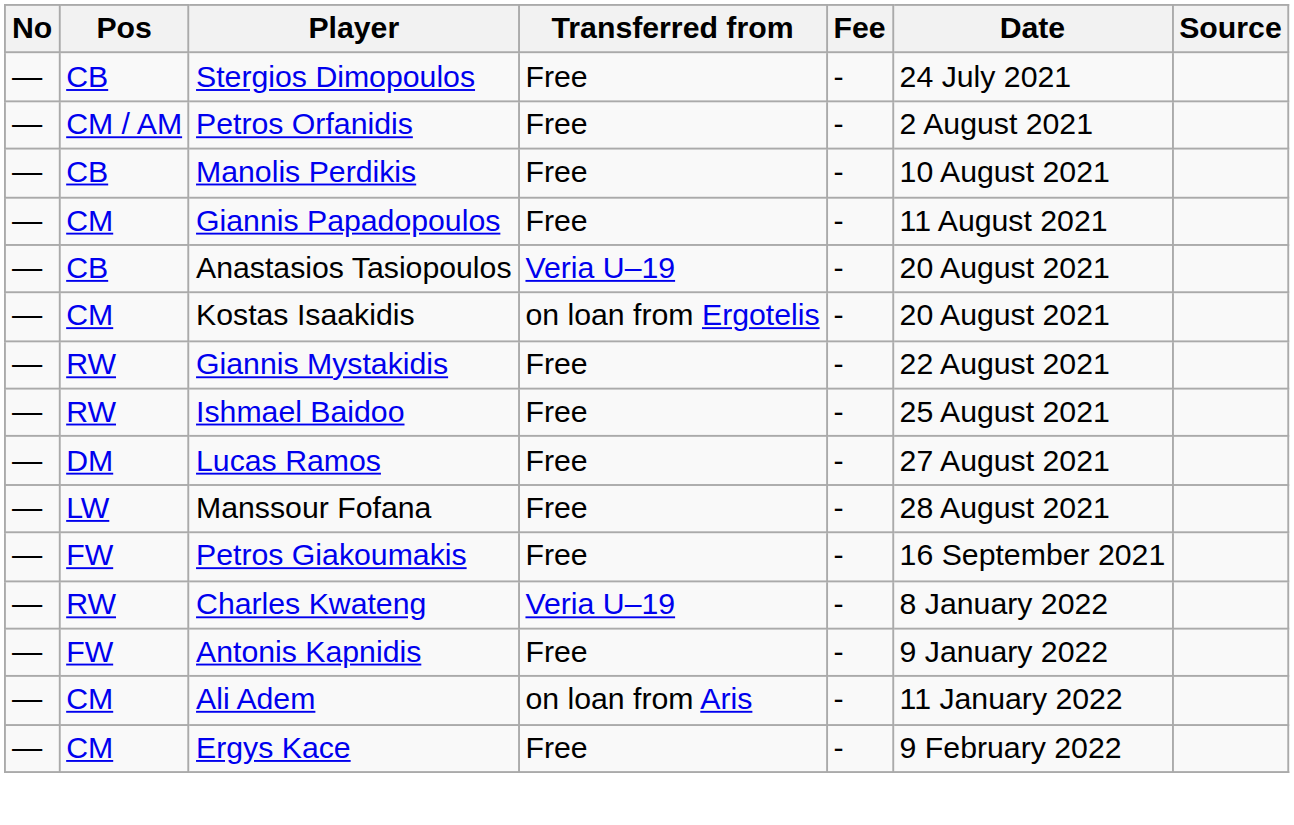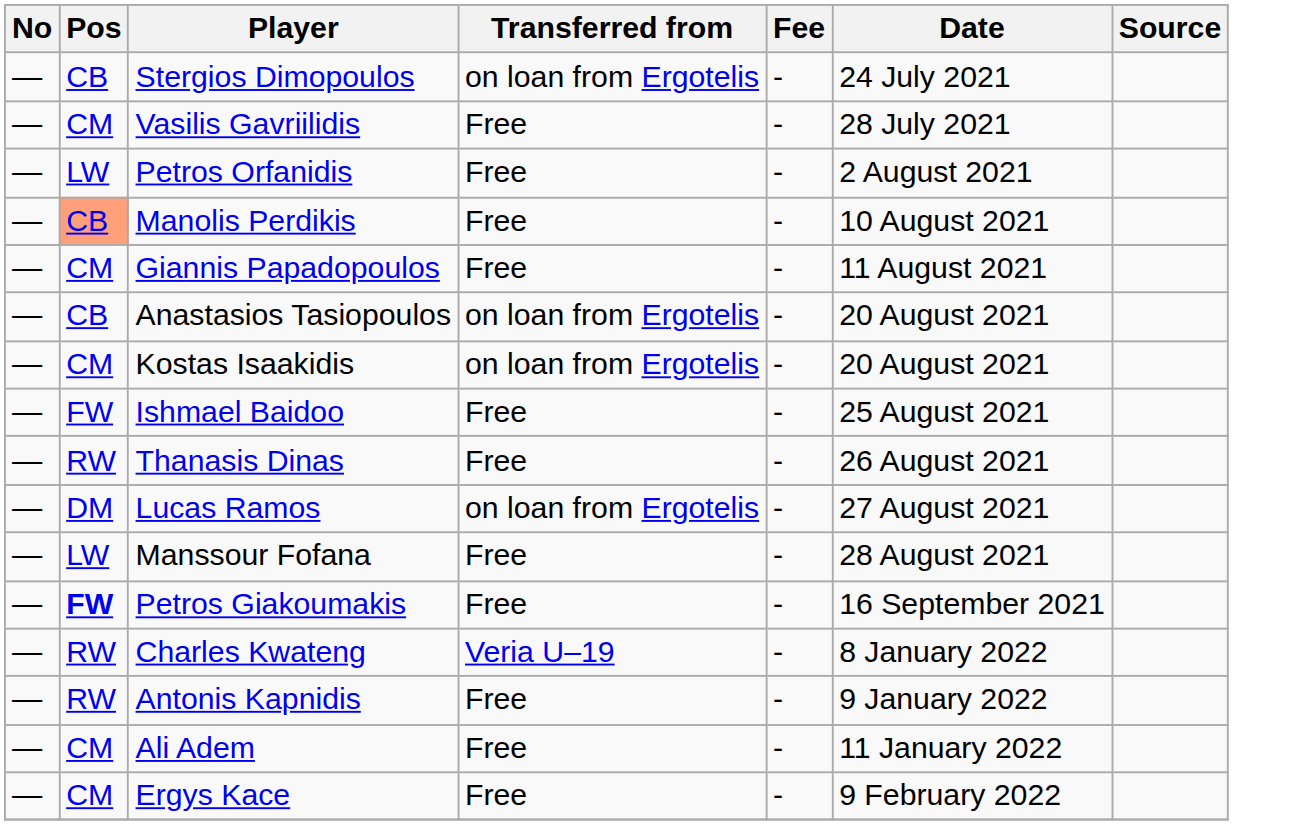Stergios Dimopoulos | Transferred from: Free -> on loan from Ergotelis
+ row: — | CM | Vasilis Gavriilidis | Free | - | 28 July 2021
Petros Orfanidis | Pos: CM / AM -> LW
Manolis Perdikis | Pos: no background -> lightsalmon background
Anastasios Tasiopoulos | Transferred from: Veria U–19 -> on loan from Ergotelis
- row: — | RW | Giannis Mystakidis | Free | - | 22 August 2021
Ishmael Baidoo | Pos: RW -> FW
+ row: — | RW | Thanasis Dinas | Free | - | 26 August 2021
Lucas Ramos | Transferred from: Free -> on loan from Ergotelis
Petros Giakoumakis | Pos: normal -> bold
Antonis Kapnidis | Pos: FW -> RW
Ali Adem | Transferred from: on loan from Aris -> Free
